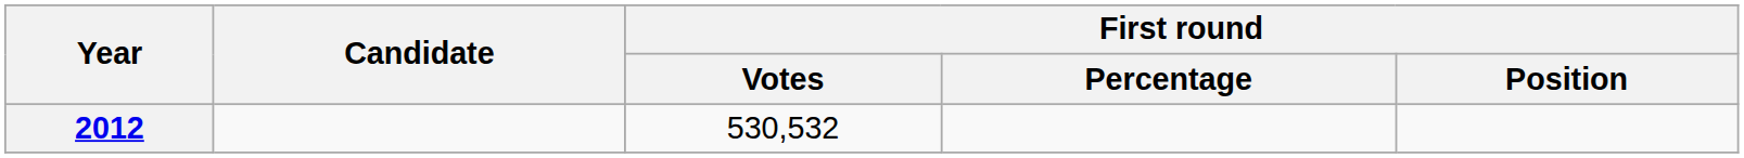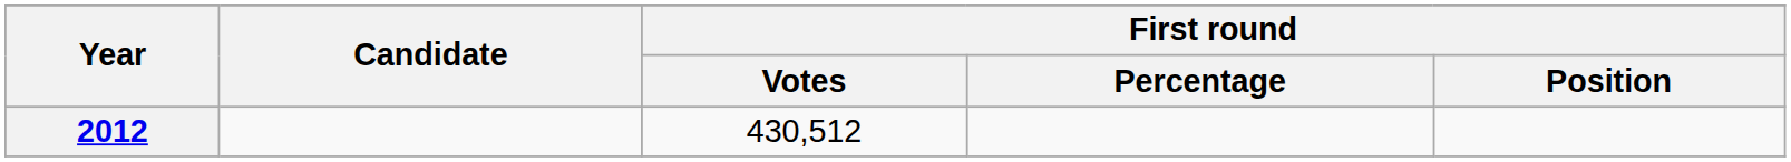2012 | First round / Votes: 530,532 -> 430,512
